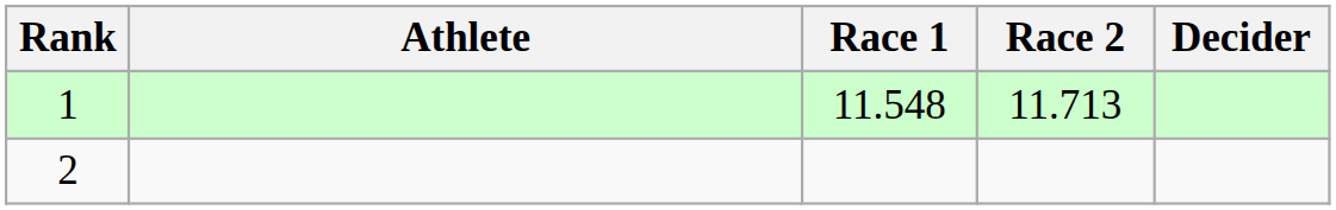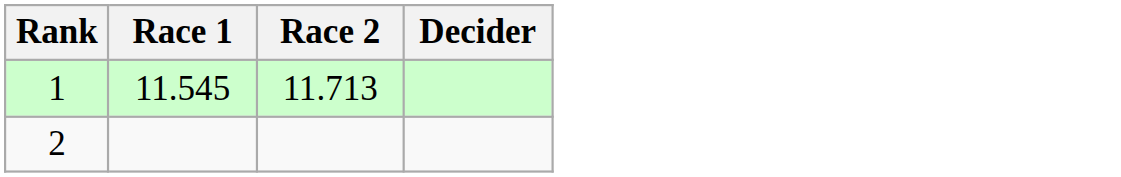- column: Athlete
1 | Race 1: 11.548 -> 11.545
